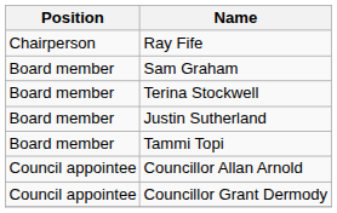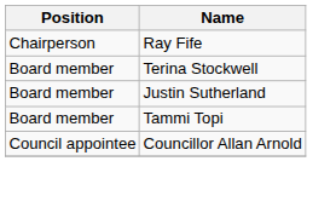- row: Board member | Sam Graham
- row: Council appointee | Councillor Grant Dermody
